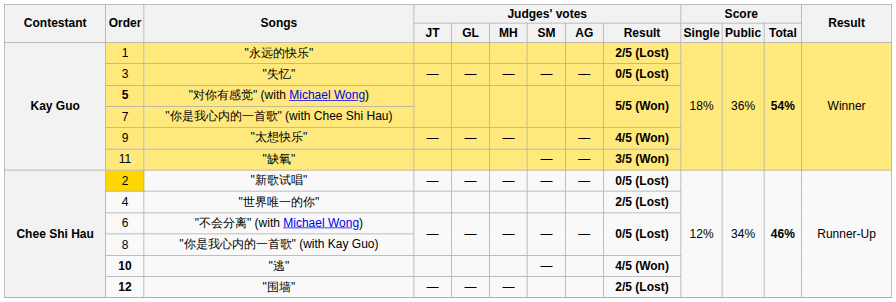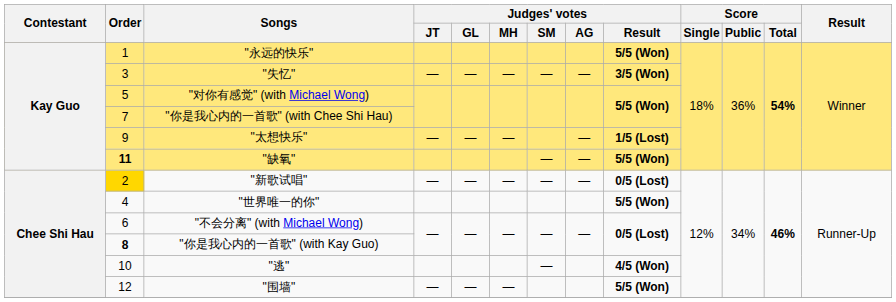"永远的快乐" | Judges' votes / Result: 2/5 (Lost) -> 5/5 (Won)
"失忆" | Judges' votes / Result: 0/5 (Lost) -> 3/5 (Won)
"对你有感觉" (with Michael Wong) | Order: bold -> normal
"太想快乐" | Judges' votes / Result: 4/5 (Won) -> 1/5 (Lost)
"缺氧" | Order: normal -> bold
"缺氧" | Judges' votes / Result: 3/5 (Won) -> 5/5 (Won)
"世界唯一的你" | Judges' votes / Result: 2/5 (Lost) -> 5/5 (Won)
"你是我心内的一首歌" (with Kay Guo) | Order: normal -> bold
"逃" | Order: bold -> normal
"围墙" | Order: bold -> normal
"围墙" | Judges' votes / Result: 2/5 (Lost) -> 5/5 (Won)
